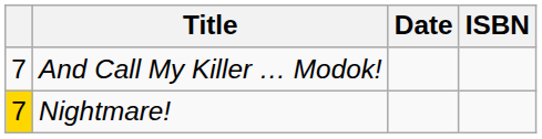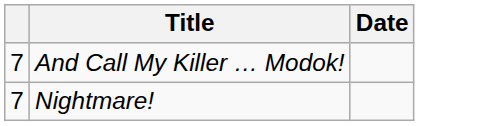- column: ISBN
Nightmare! | column 1: gold background -> no background
